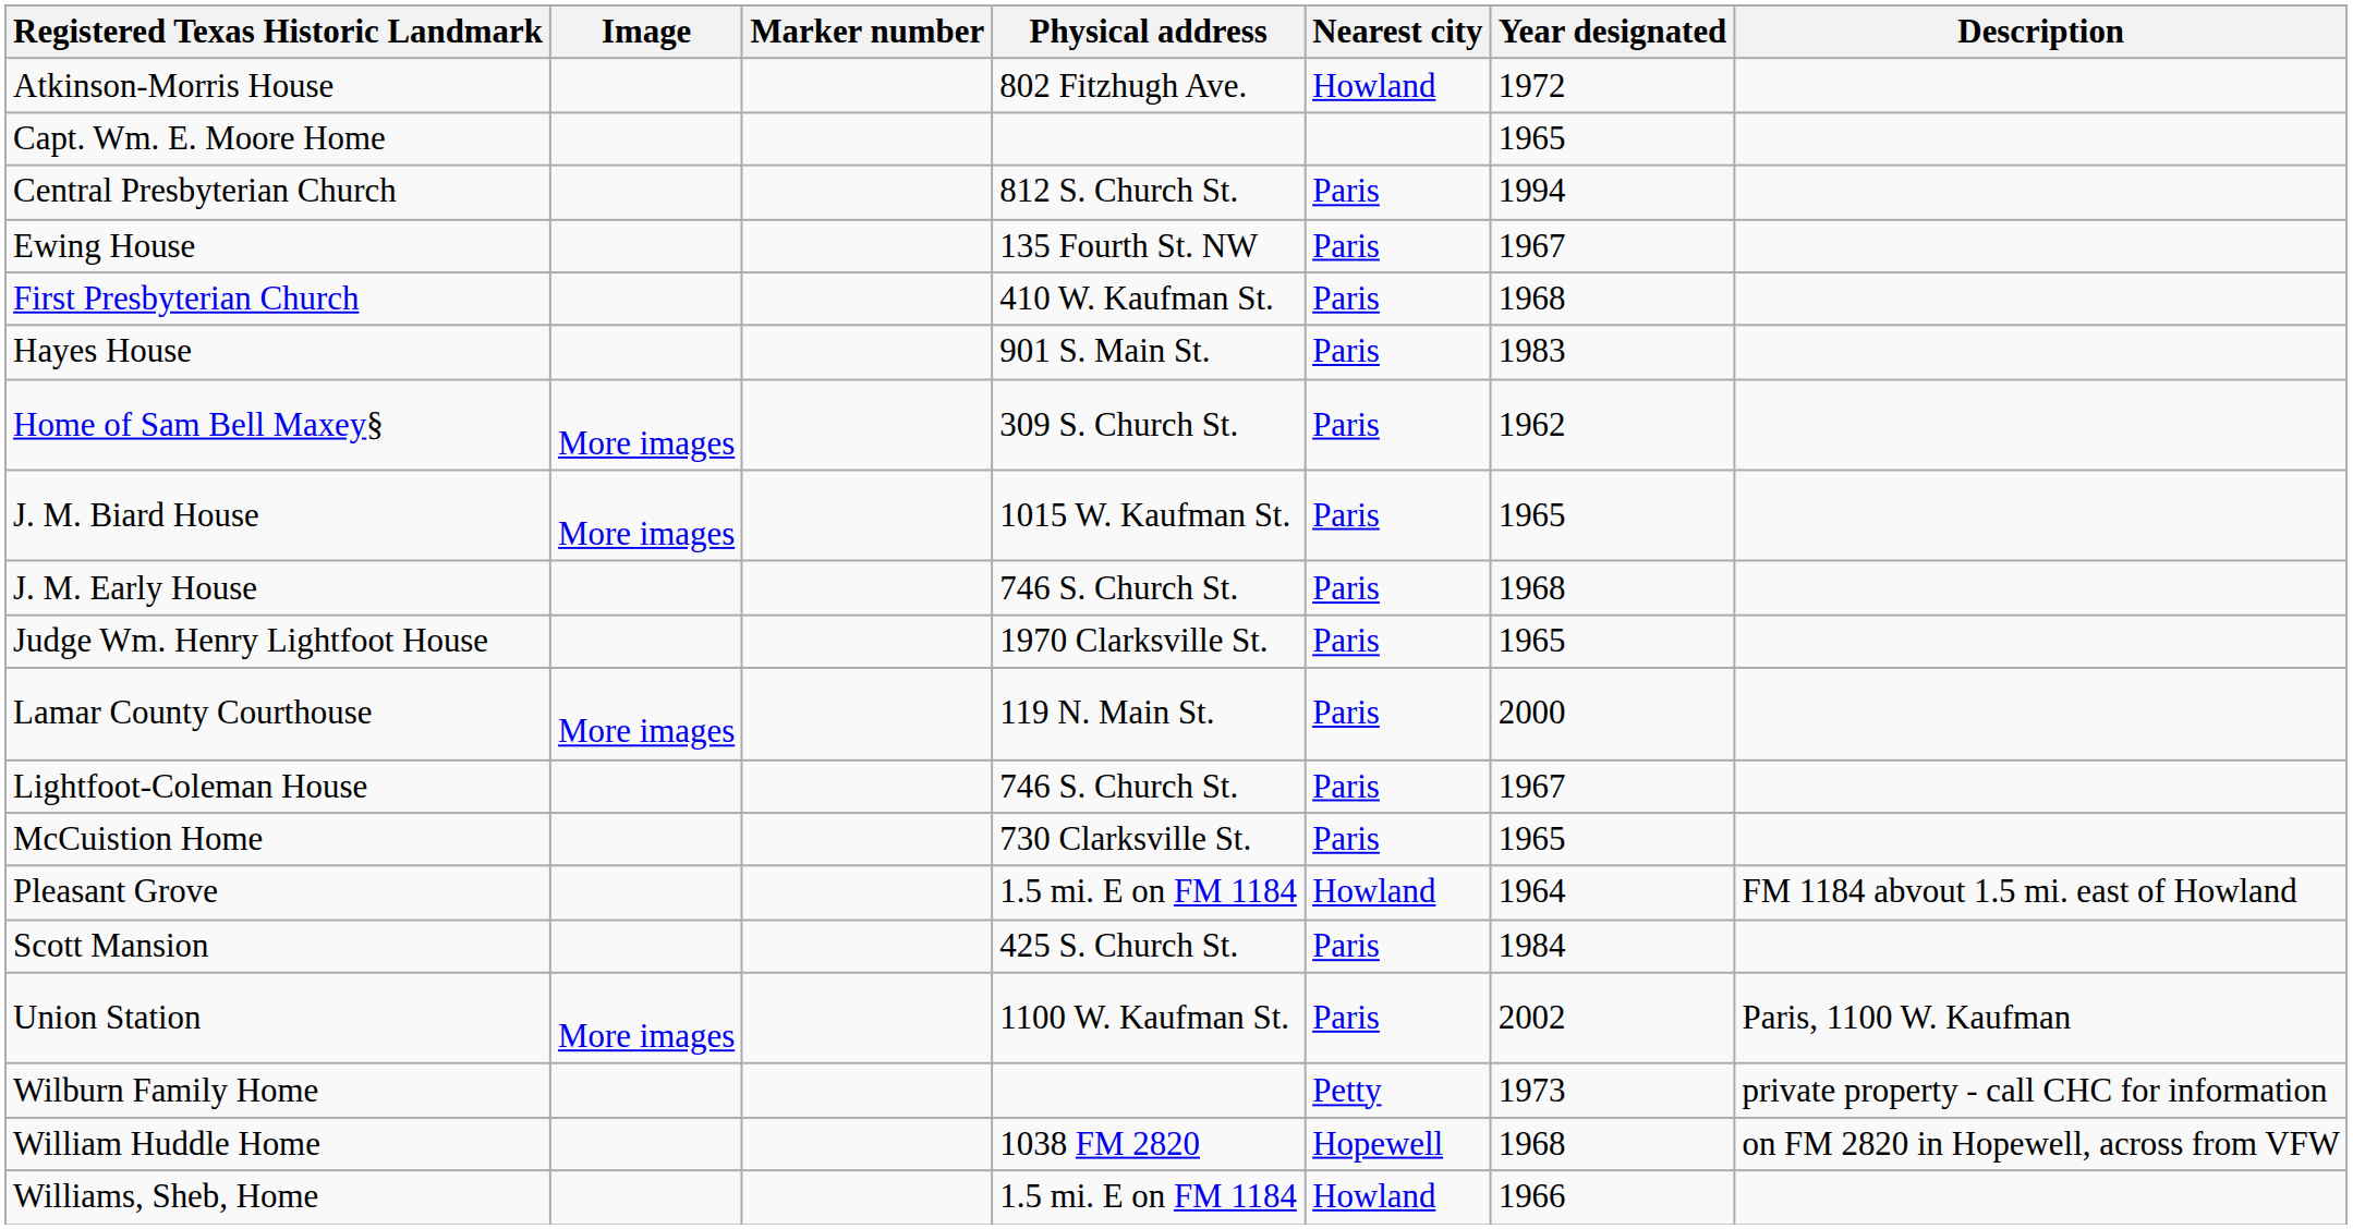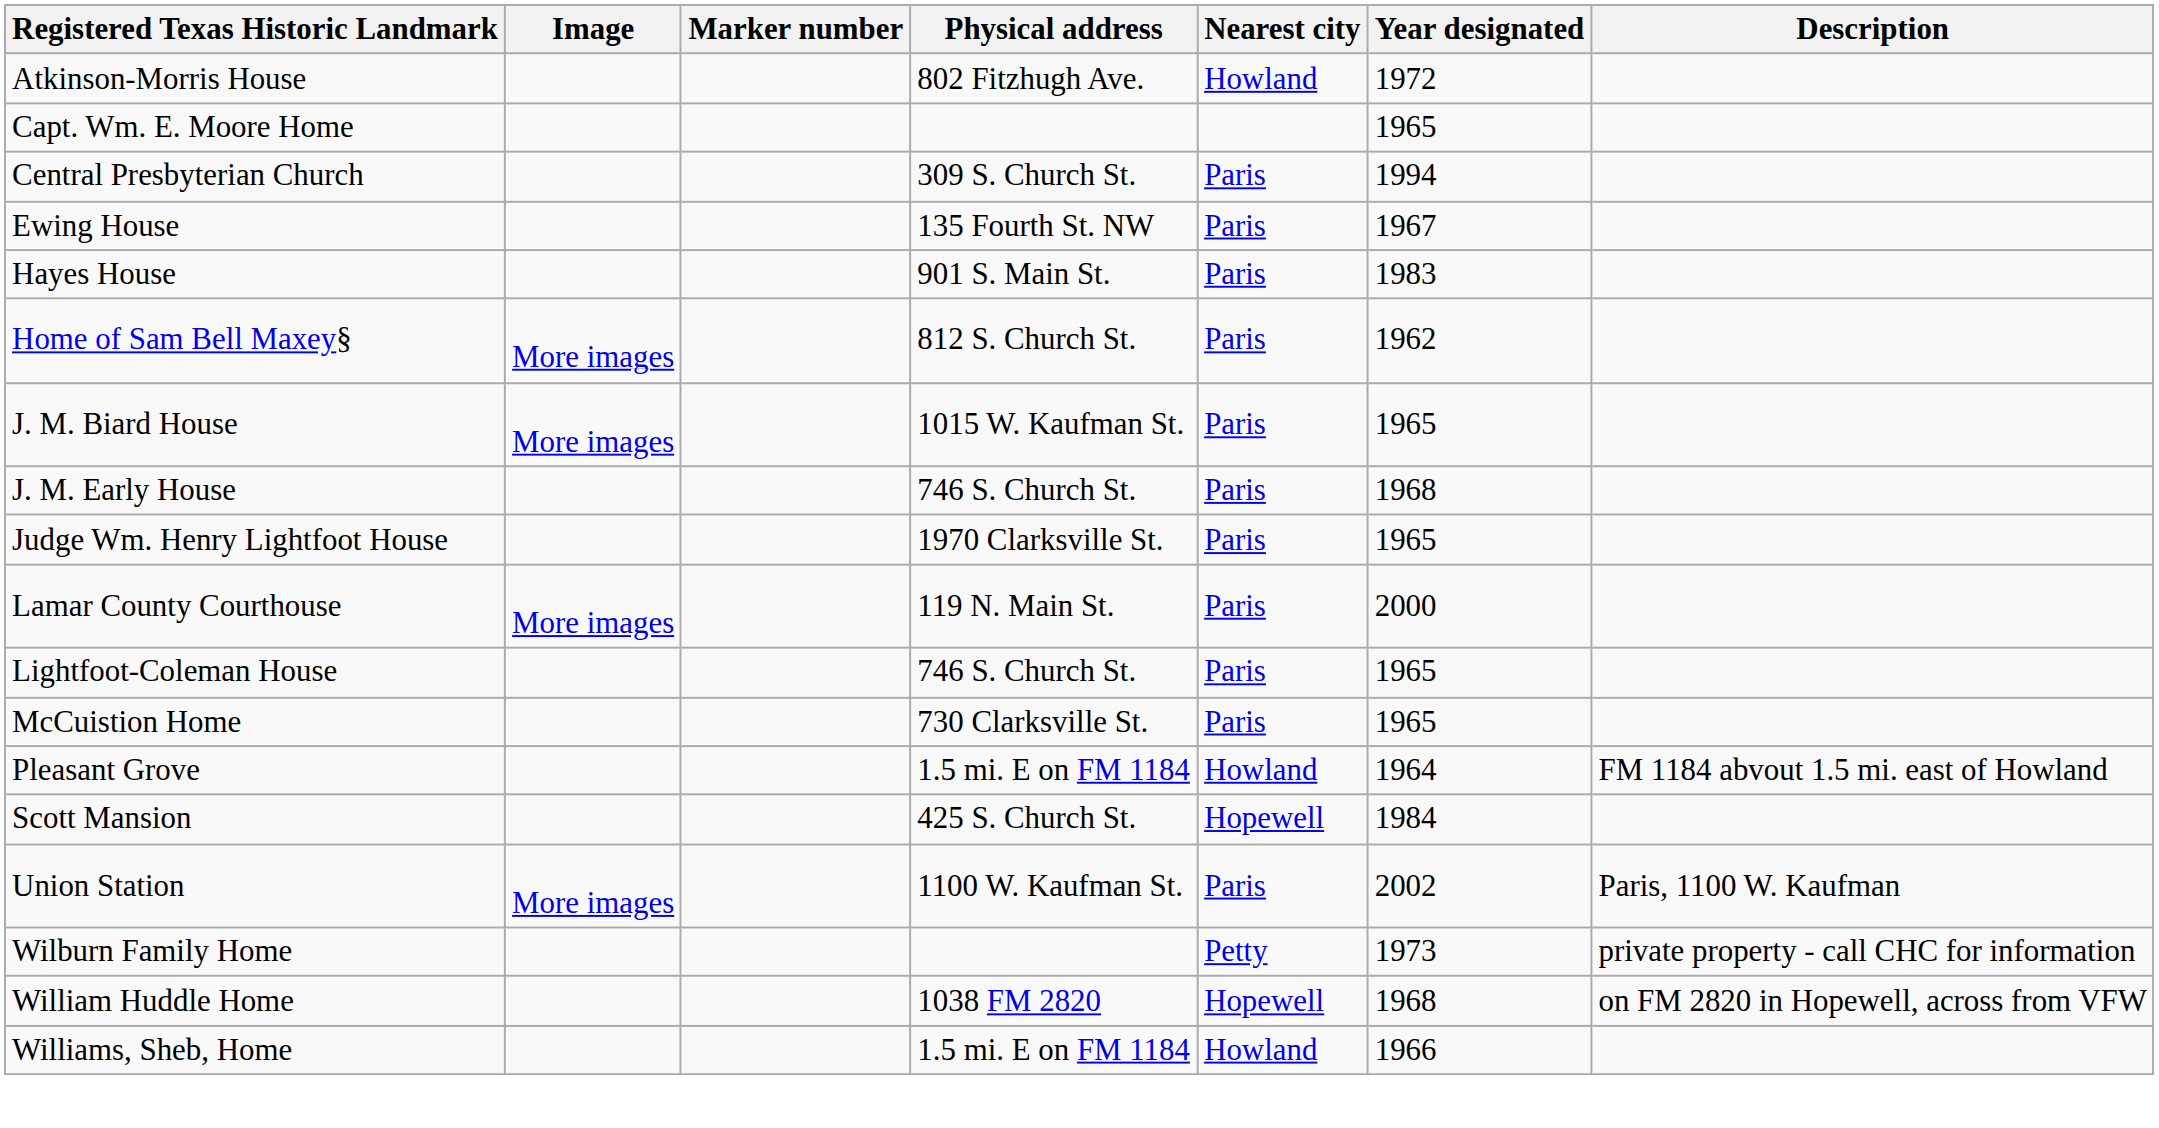Central Presbyterian Church | Physical address: 812 S. Church St. -> 309 S. Church St.
- row: First Presbyterian Church | 410 W. Kaufman St. | Paris | 1968
Home of Sam Bell Maxey§ | Physical address: 309 S. Church St. -> 812 S. Church St.
Lightfoot-Coleman House | Year designated: 1967 -> 1965
Scott Mansion | Nearest city: Paris -> Hopewell
